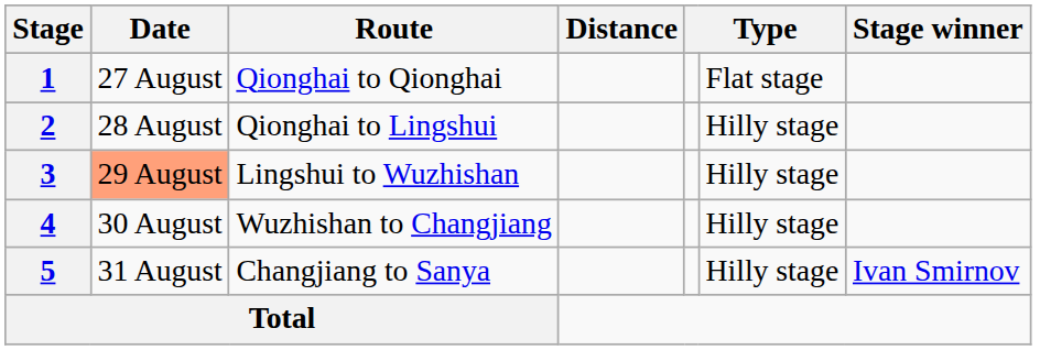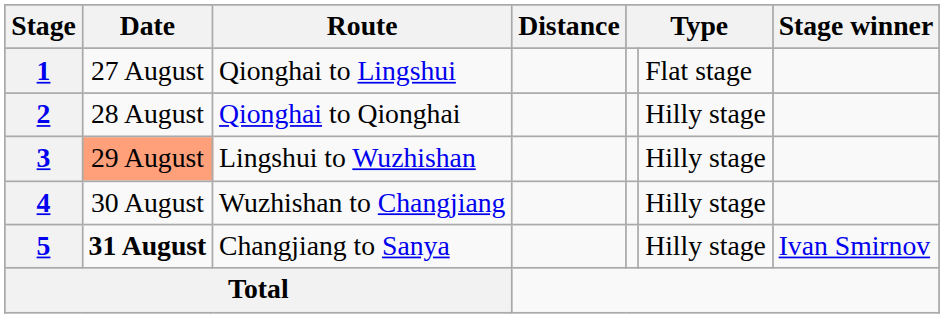1 | Route: Qionghai to Qionghai -> Qionghai to Lingshui
2 | Route: Qionghai to Lingshui -> Qionghai to Qionghai
5 | Date: normal -> bold
